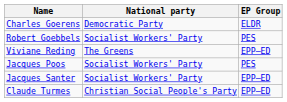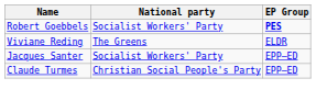- row: Charles Goerens | Democratic Party | ELDR
Robert Goebbels | EP Group: normal -> bold
Viviane Reding | EP Group: EPP–ED -> ELDR
- row: Jacques Poos | Socialist Workers' Party | PES
